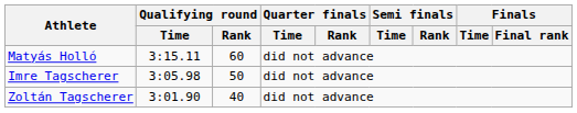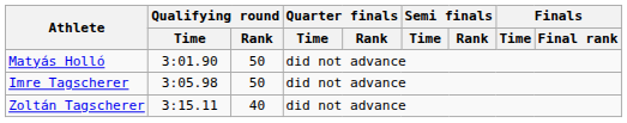Matyás Holló | Qualifying round / Time: 3:15.11 -> 3:01.90
Matyás Holló | Qualifying round / Rank: 60 -> 50
Zoltán Tagscherer | Qualifying round / Time: 3:01.90 -> 3:15.11
